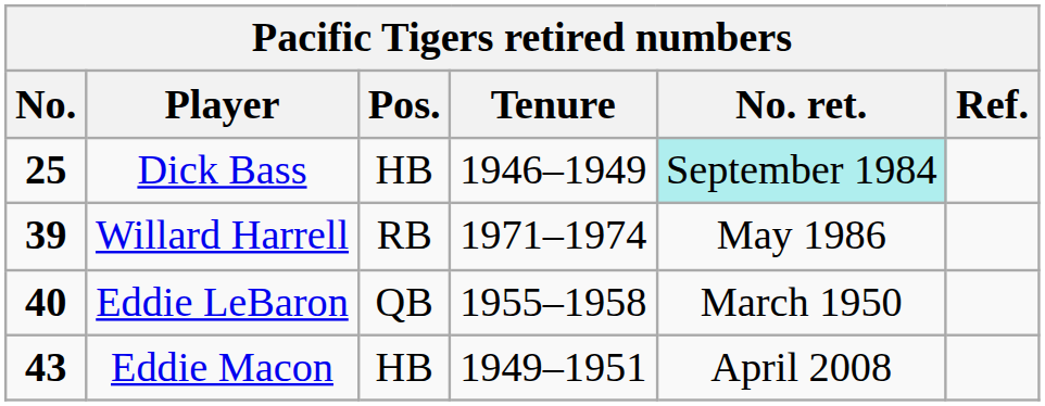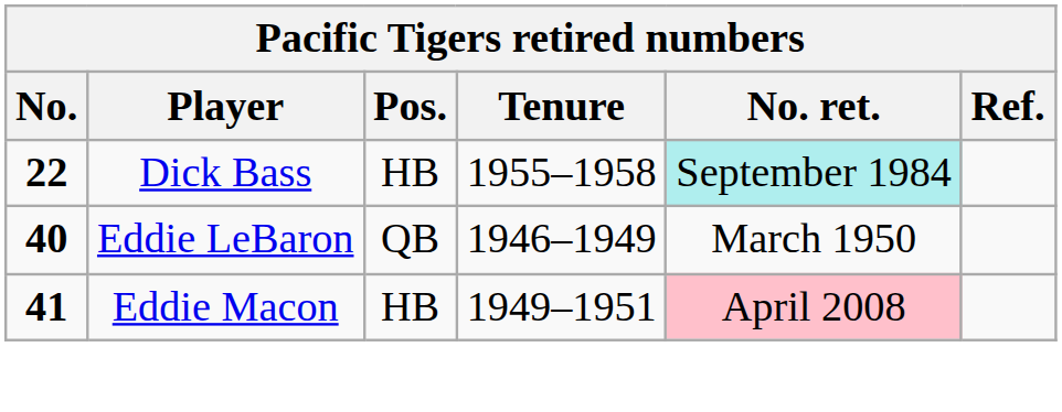Dick Bass | No.: 25 -> 22
Dick Bass | Tenure: 1946–1949 -> 1955–1958
- row: 39 | Willard Harrell | RB | 1971–1974 | May 1986
Eddie LeBaron | Tenure: 1955–1958 -> 1946–1949
Eddie Macon | No.: 43 -> 41
Eddie Macon | No. ret.: no background -> pink background
